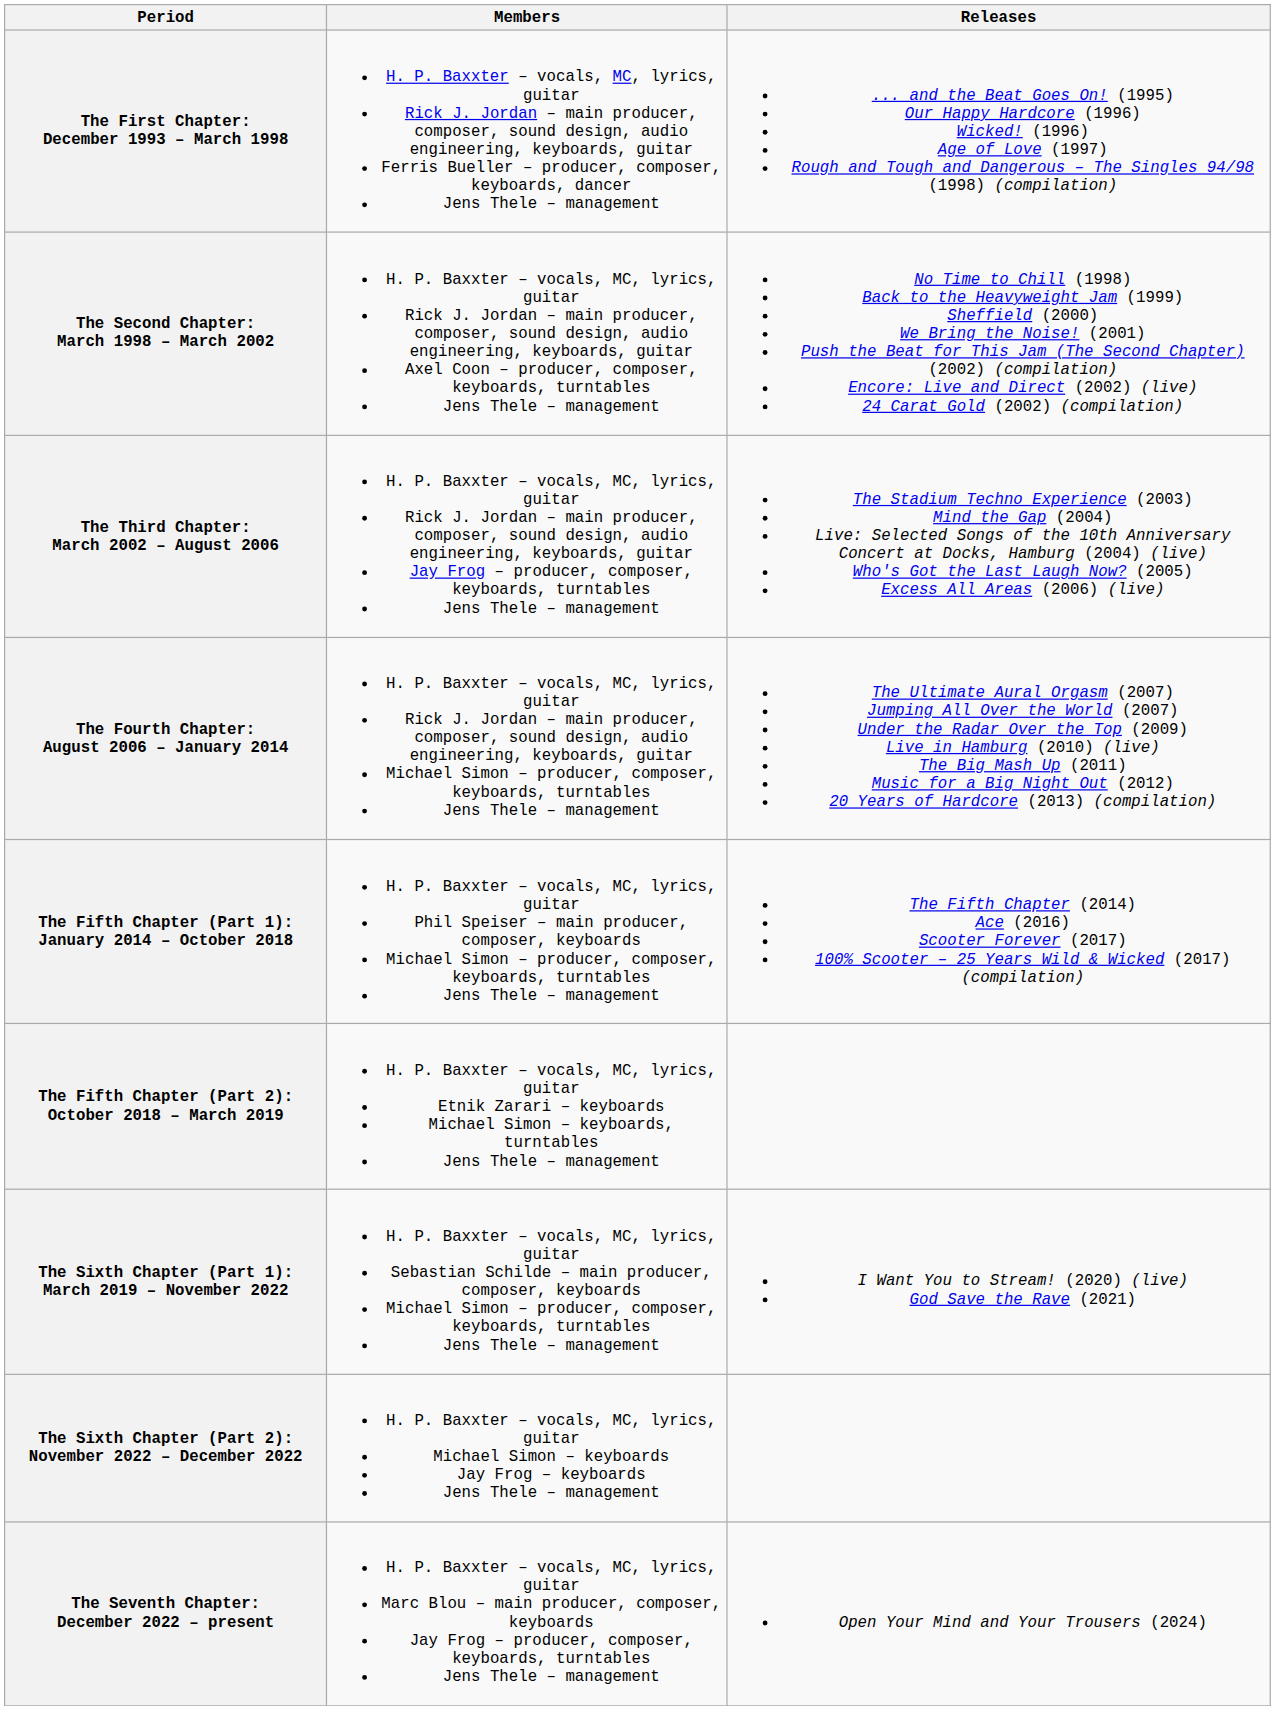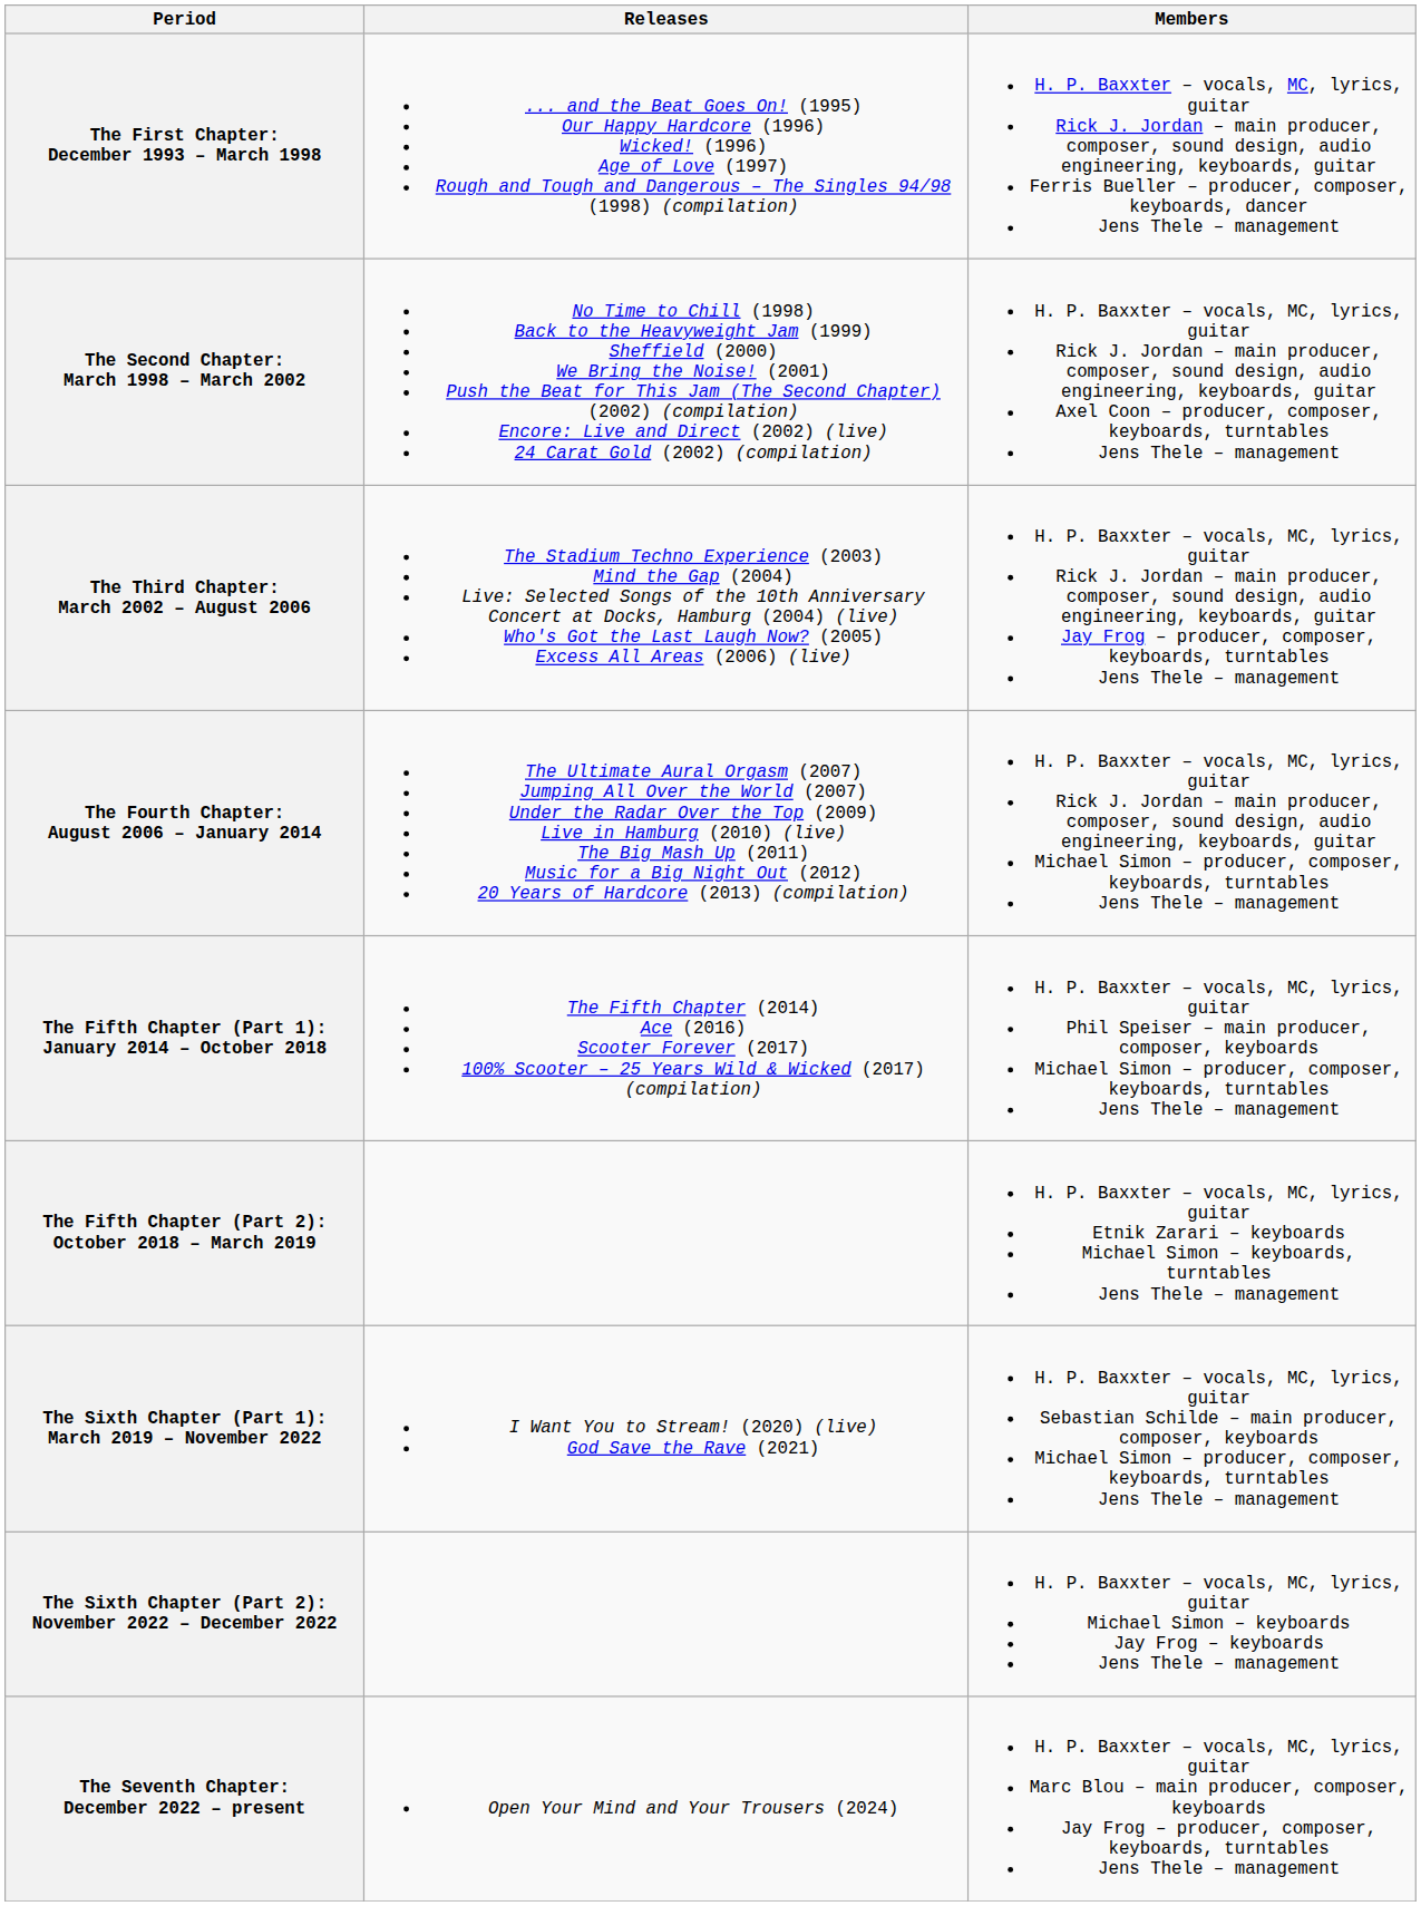columns swapped: Members <-> Releases
